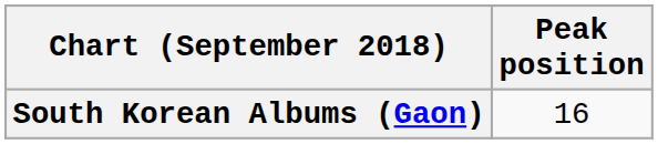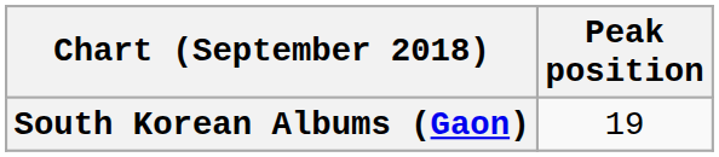South Korean Albums (Gaon) | Peak position: 16 -> 19
